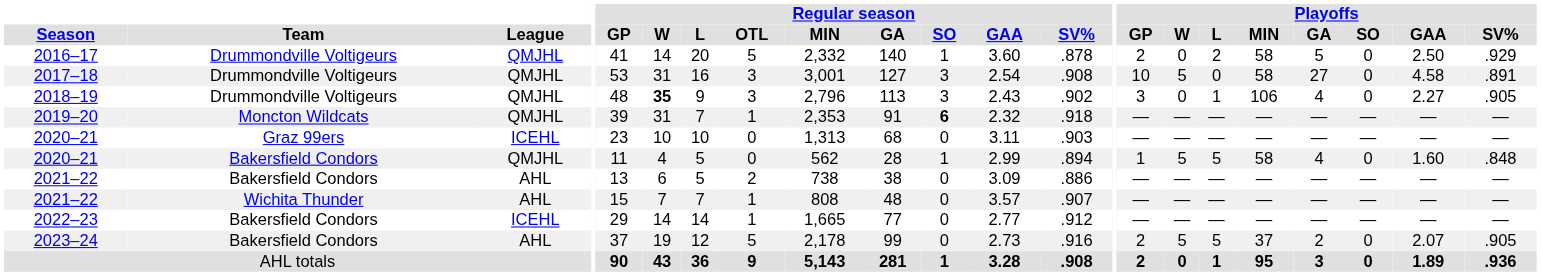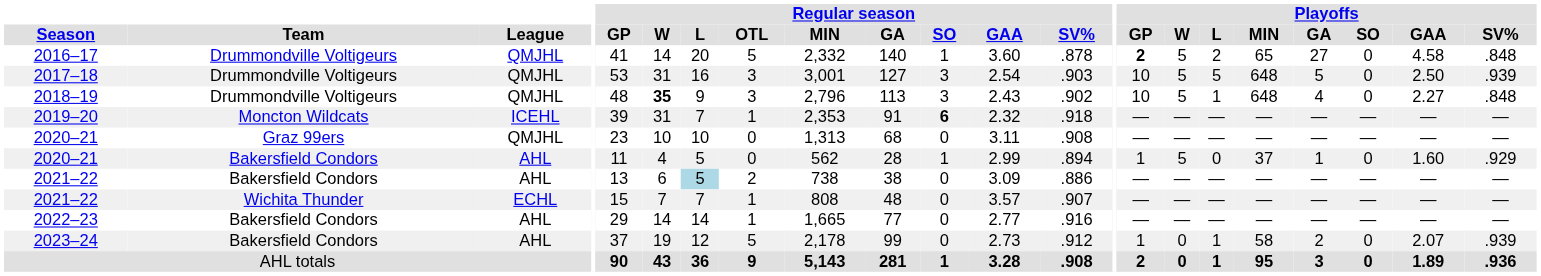2016–17 | Playoffs / GP: normal -> bold
2016–17 | Playoffs / W: 0 -> 5
2016–17 | Playoffs / MIN: 58 -> 65
2016–17 | Playoffs / GA: 5 -> 27
2016–17 | Playoffs / GAA: 2.50 -> 4.58
2016–17 | Playoffs / SV%: .929 -> .848
2017–18 | Regular season / SV%: .908 -> .903
2017–18 | Playoffs / L: 0 -> 5
2017–18 | Playoffs / MIN: 58 -> 648
2017–18 | Playoffs / GA: 27 -> 5
2017–18 | Playoffs / GAA: 4.58 -> 2.50
2017–18 | Playoffs / SV%: .891 -> .939
2018–19 | Playoffs / GP: 3 -> 10
2018–19 | Playoffs / W: 0 -> 5
2018–19 | Playoffs / MIN: 106 -> 648
2018–19 | Playoffs / SV%: .905 -> .848
2019–20 | League: QMJHL -> ICEHL
2020–21 / Graz 99ers | League: ICEHL -> QMJHL
2020–21 / Graz 99ers | Regular season / SV%: .903 -> .908
2020–21 / Bakersfield Condors | League: QMJHL -> AHL
2020–21 / Bakersfield Condors | Playoffs / L: 5 -> 0
2020–21 / Bakersfield Condors | Playoffs / MIN: 58 -> 37
2020–21 / Bakersfield Condors | Playoffs / GA: 4 -> 1
2020–21 / Bakersfield Condors | Playoffs / SV%: .848 -> .929
2021–22 / Bakersfield Condors | Regular season / L: no background -> lightblue background
2021–22 / Wichita Thunder | League: AHL -> ECHL
2022–23 | League: ICEHL -> AHL
2022–23 | Regular season / SV%: .912 -> .916
2023–24 | Regular season / SV%: .916 -> .912
2023–24 | Playoffs / GP: 2 -> 1
2023–24 | Playoffs / W: 5 -> 0
2023–24 | Playoffs / L: 5 -> 1
2023–24 | Playoffs / MIN: 37 -> 58
2023–24 | Playoffs / SV%: .905 -> .939
